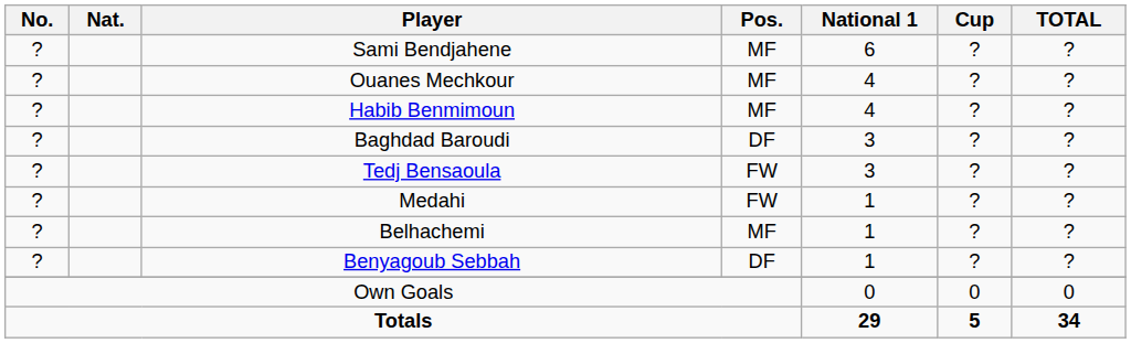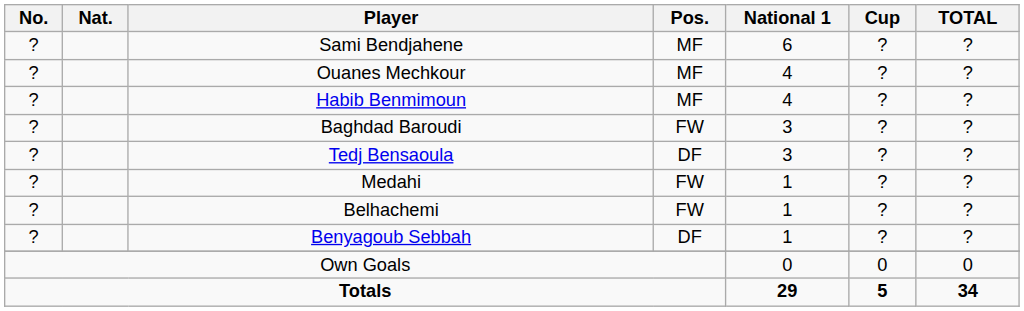Baghdad Baroudi | Pos.: DF -> FW
Tedj Bensaoula | Pos.: FW -> DF
Belhachemi | Pos.: MF -> FW
